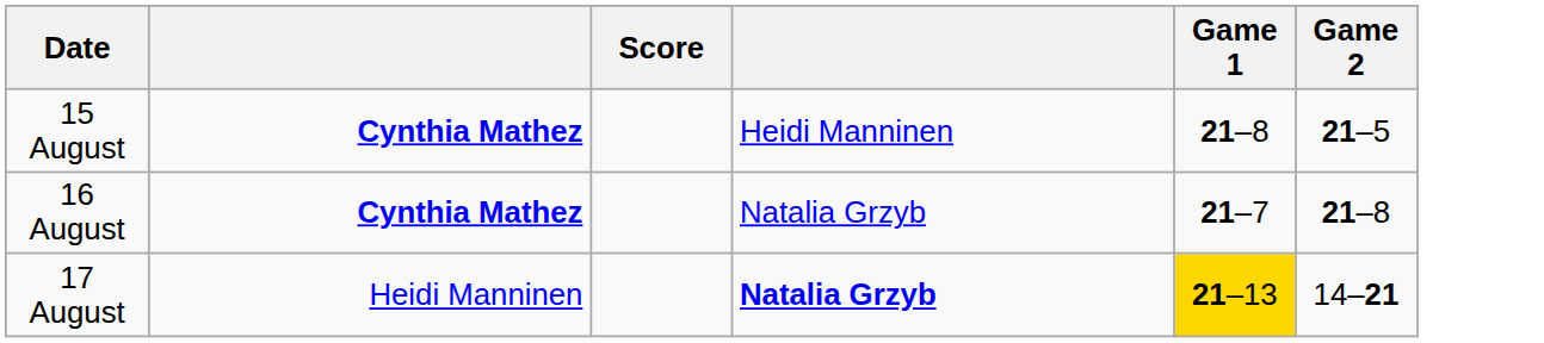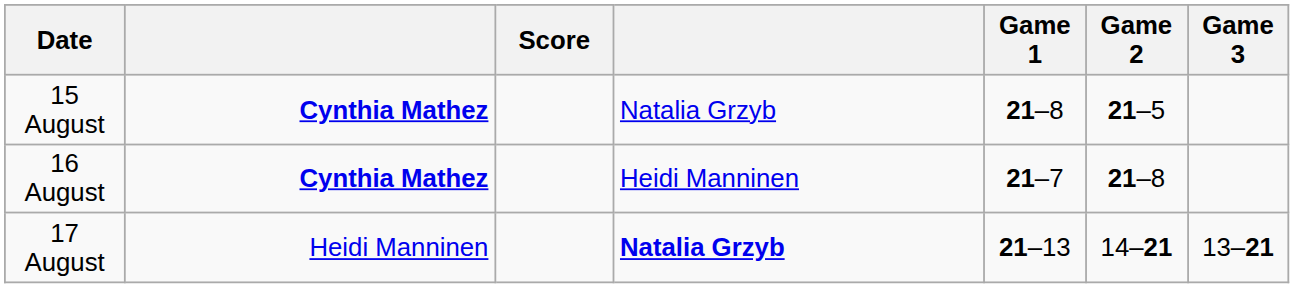+ column: Game 3 | 13–21
15 August | column 4: Heidi Manninen -> Natalia Grzyb
16 August | column 4: Natalia Grzyb -> Heidi Manninen
17 August | Game 1: gold background -> no background
